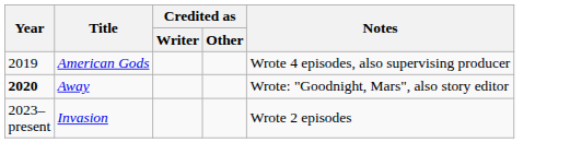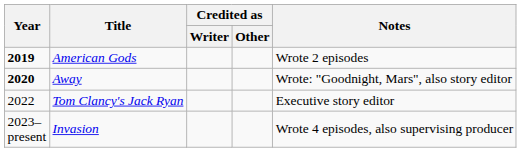American Gods | Year: normal -> bold
American Gods | Notes: Wrote 4 episodes, also supervising producer -> Wrote 2 episodes
+ row: 2022 | Tom Clancy's Jack Ryan | Executive story editor
Invasion | Notes: Wrote 2 episodes -> Wrote 4 episodes, also supervising producer
